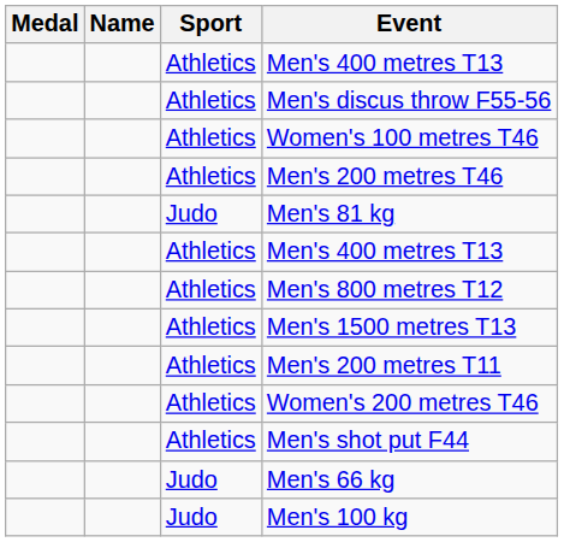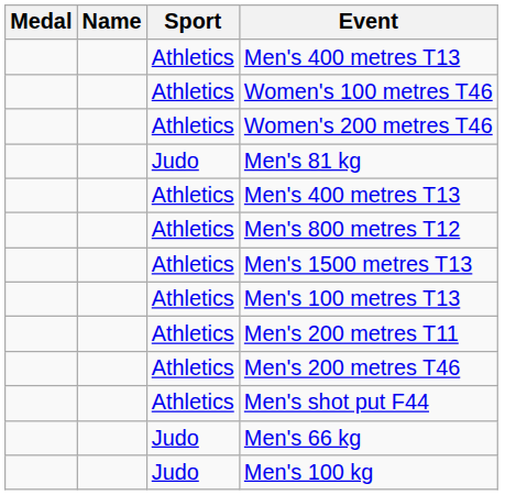- row: Athletics | Men's discus throw F55-56
rows swapped: Women's 200 metres T46 <-> Men's 200 metres T46
+ row: Athletics | Men's 100 metres T13
